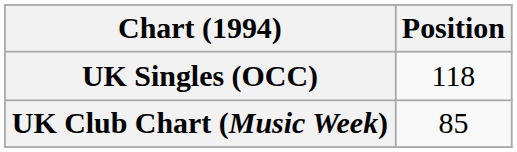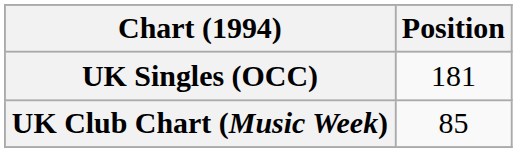UK Singles (OCC) | Position: 118 -> 181
